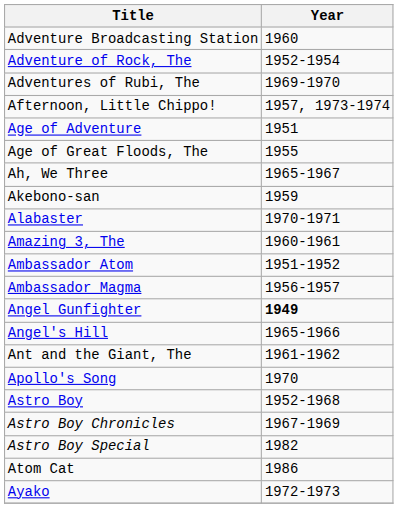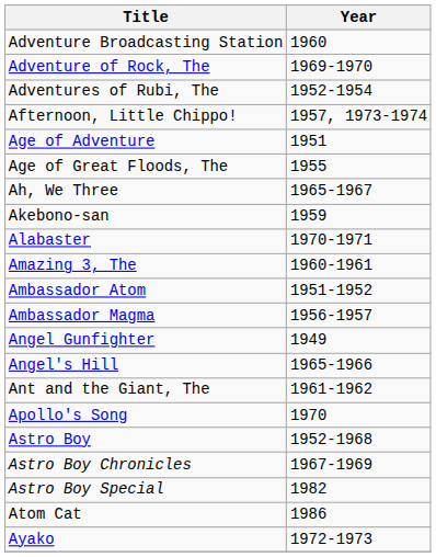Adventure of Rock, The | Year: 1952-1954 -> 1969-1970
Adventures of Rubi, The | Year: 1969-1970 -> 1952-1954
Angel Gunfighter | Year: bold -> normal
